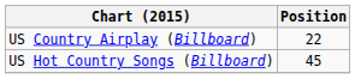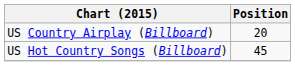US Country Airplay (Billboard) | Position: 22 -> 20
